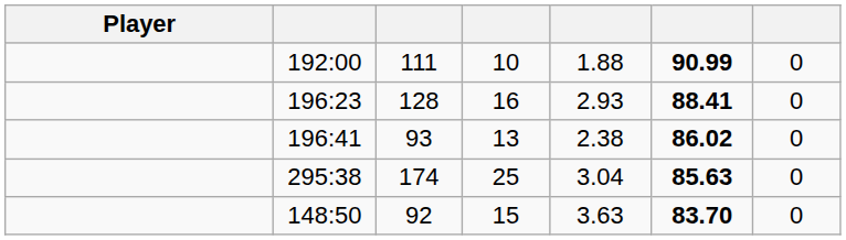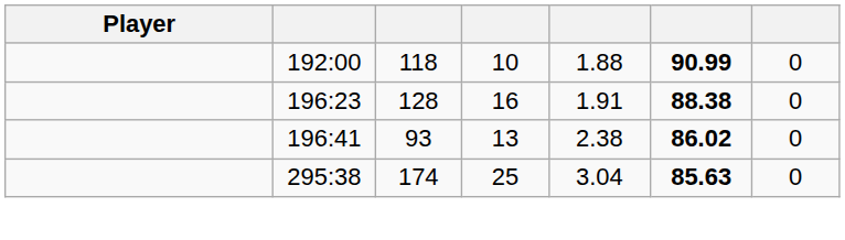192:00 | column 3: 111 -> 118
196:23 | column 5: 2.93 -> 1.91
196:23 | column 6: 88.41 -> 88.38
- row: 148:50 | 92 | 15 | 3.63 | 83.70 | 0
